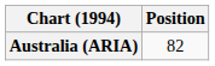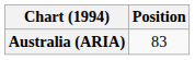Australia (ARIA) | Position: 82 -> 83
